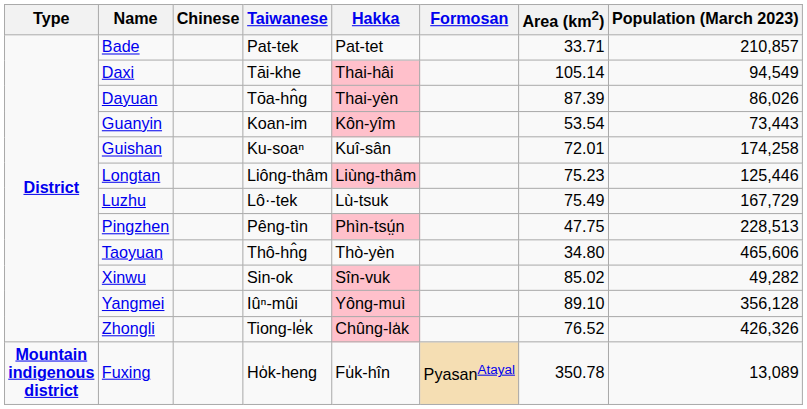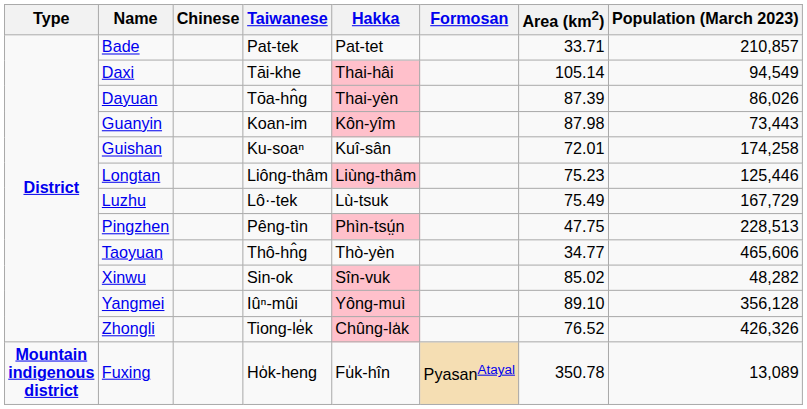Guanyin | Area (km2): 53.54 -> 87.98
Taoyuan | Area (km2): 34.80 -> 34.77
Xinwu | Population (March 2023): 49,282 -> 48,282
